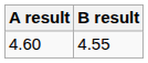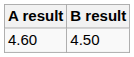4.60 | B result: 4.55 -> 4.50
